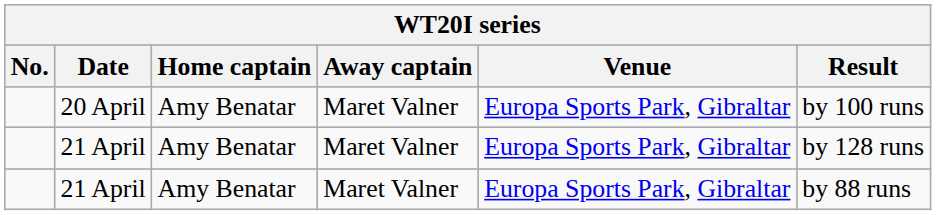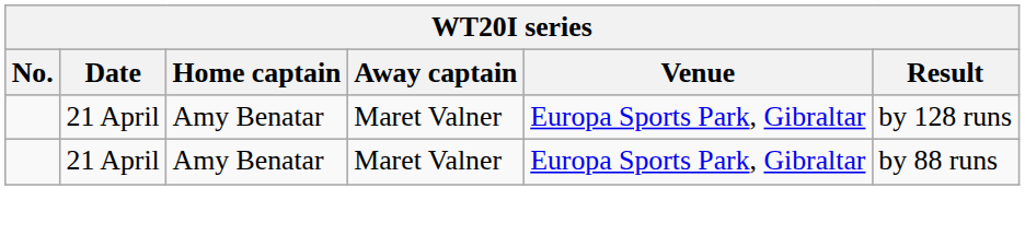- row: 20 April | Amy Benatar | Maret Valner | Europa Sports Park, Gibraltar | by 100 runs
